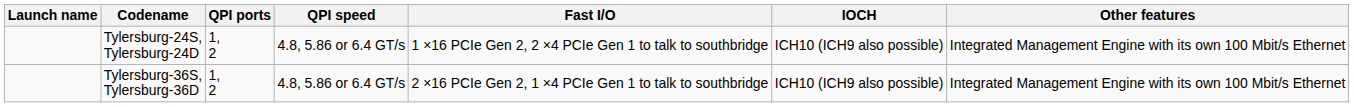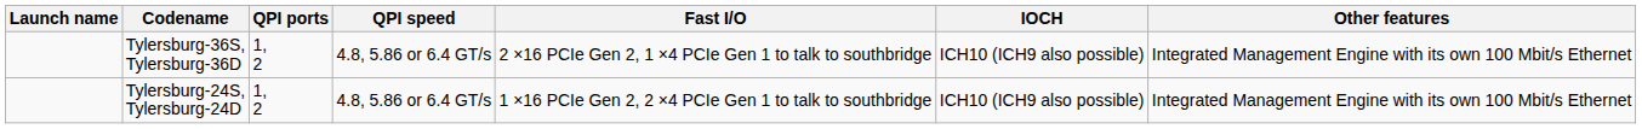rows swapped: Tylersburg-24S, Tylersburg-24D <-> Tylersburg-36S, Tylersburg-36D
